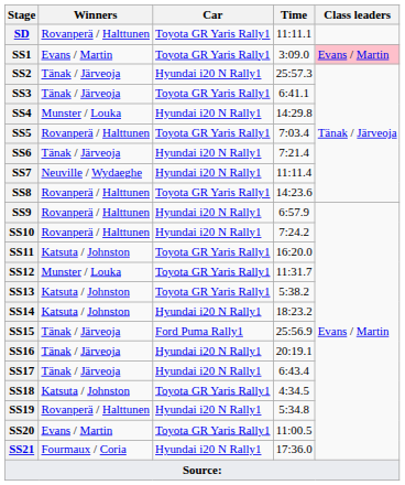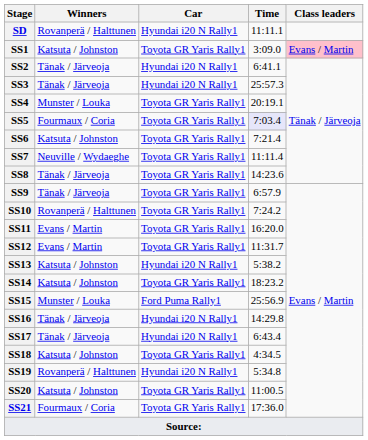SD | Car: Toyota GR Yaris Rally1 -> Hyundai i20 N Rally1
SS1 | Winners: Evans / Martin -> Katsuta / Johnston
SS2 | Time: 25:57.3 -> 6:41.1
SS3 | Car: Toyota GR Yaris Rally1 -> Hyundai i20 N Rally1
SS3 | Time: 6:41.1 -> 25:57.3
SS4 | Car: Hyundai i20 N Rally1 -> Toyota GR Yaris Rally1
SS4 | Time: 14:29.8 -> 20:19.1
SS5 | Winners: Rovanperä / Halttunen -> Fourmaux / Coria
SS5 | Time: no background -> lavender background
SS6 | Winners: Tänak / Järveoja -> Katsuta / Johnston
SS6 | Car: Hyundai i20 N Rally1 -> Toyota GR Yaris Rally1
SS7 | Car: Hyundai i20 N Rally1 -> Toyota GR Yaris Rally1
SS8 | Winners: Rovanperä / Halttunen -> Tänak / Järveoja
SS9 | Winners: Rovanperä / Halttunen -> Tänak / Järveoja
SS9 | Car: Hyundai i20 N Rally1 -> Toyota GR Yaris Rally1
SS10 | Car: Hyundai i20 N Rally1 -> Toyota GR Yaris Rally1
SS11 | Winners: Katsuta / Johnston -> Evans / Martin
SS12 | Winners: Munster / Louka -> Evans / Martin
SS13 | Car: Toyota GR Yaris Rally1 -> Hyundai i20 N Rally1
SS14 | Car: Hyundai i20 N Rally1 -> Toyota GR Yaris Rally1
SS15 | Winners: Tänak / Järveoja -> Munster / Louka
SS16 | Time: 20:19.1 -> 14:29.8
SS20 | Winners: Evans / Martin -> Katsuta / Johnston
SS21 | Car: Hyundai i20 N Rally1 -> Toyota GR Yaris Rally1
